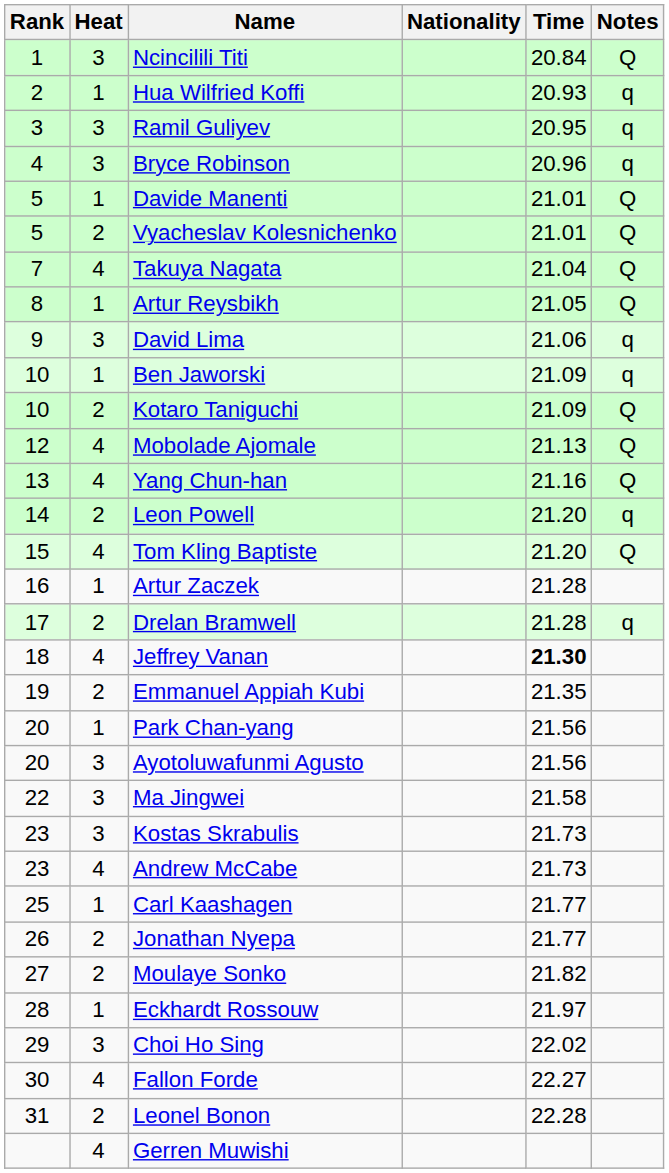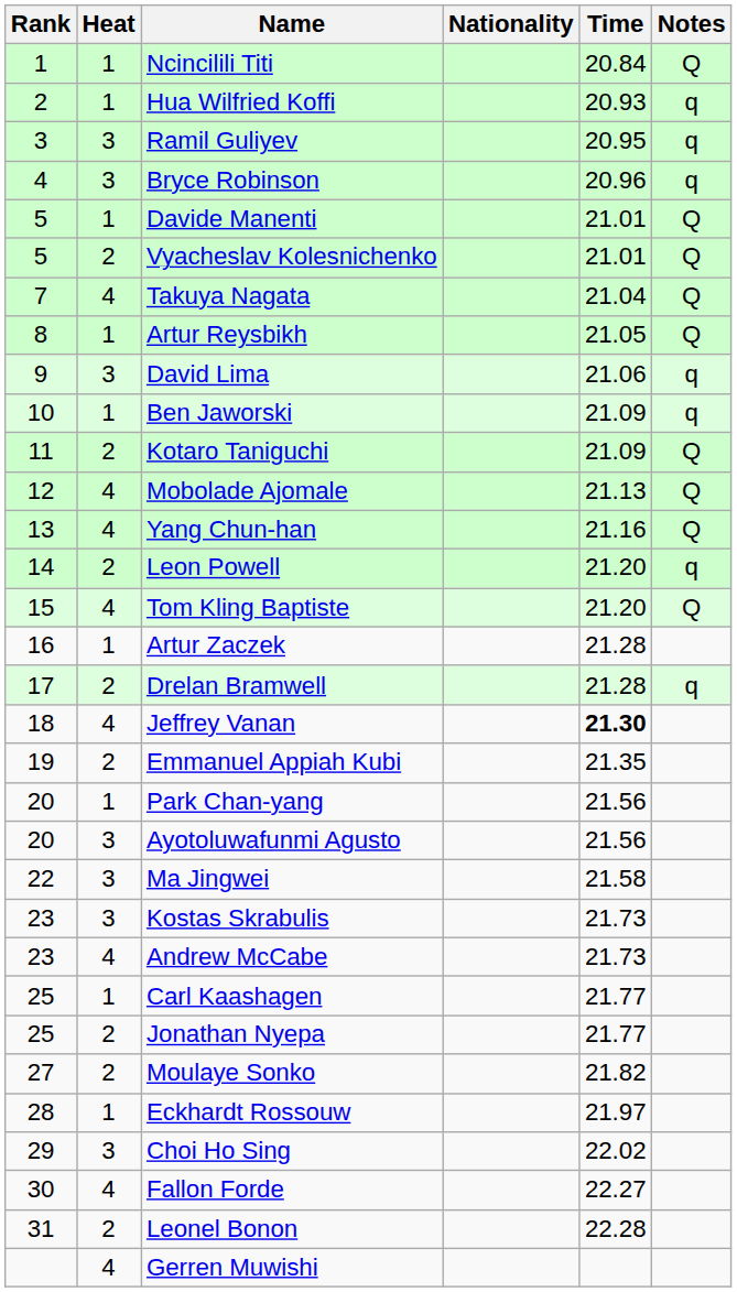Ncincilili Titi | Heat: 3 -> 1
Kotaro Taniguchi | Rank: 10 -> 11
Jonathan Nyepa | Rank: 26 -> 25
